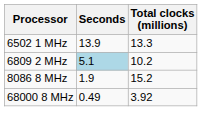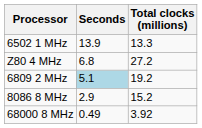+ row: Z80 4 MHz | 6.8 | 27.2
6809 2 MHz | Total clocks (millions): 10.2 -> 19.2
8086 8 MHz | Seconds: 1.9 -> 2.9
